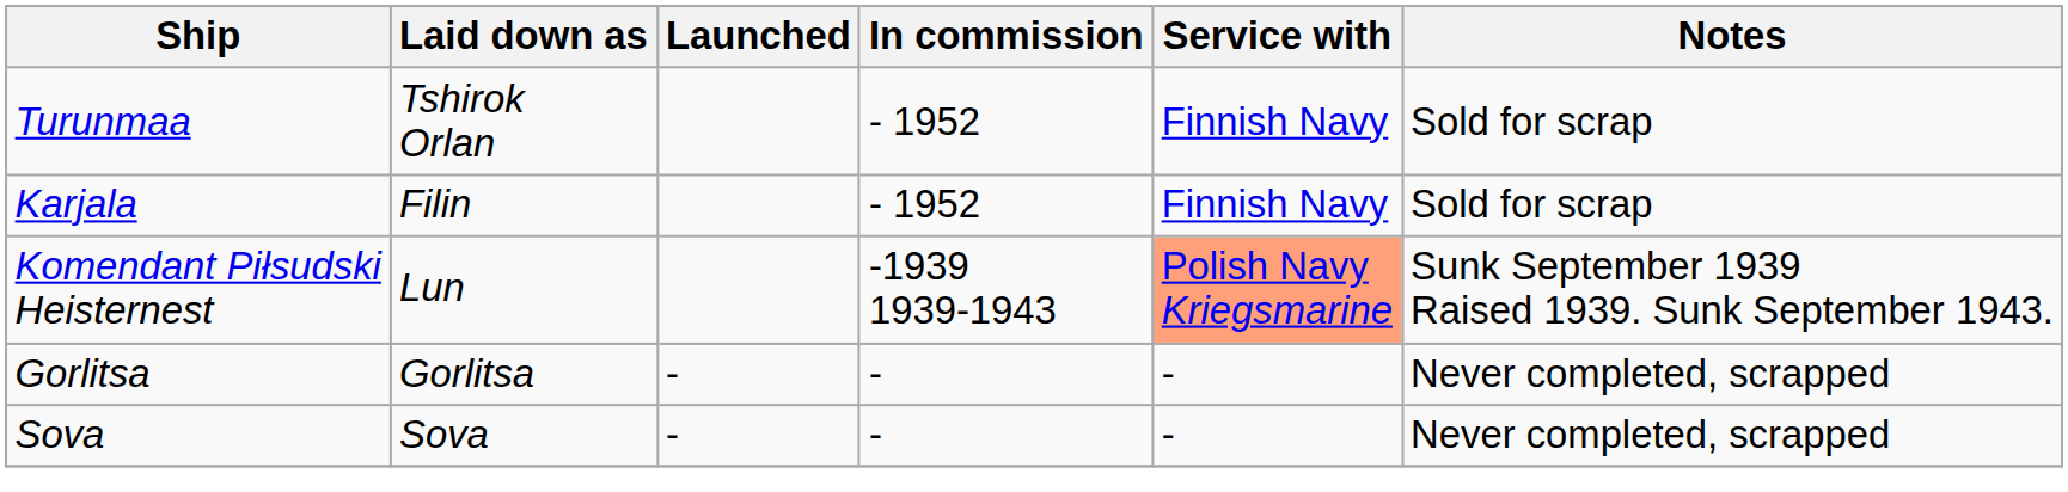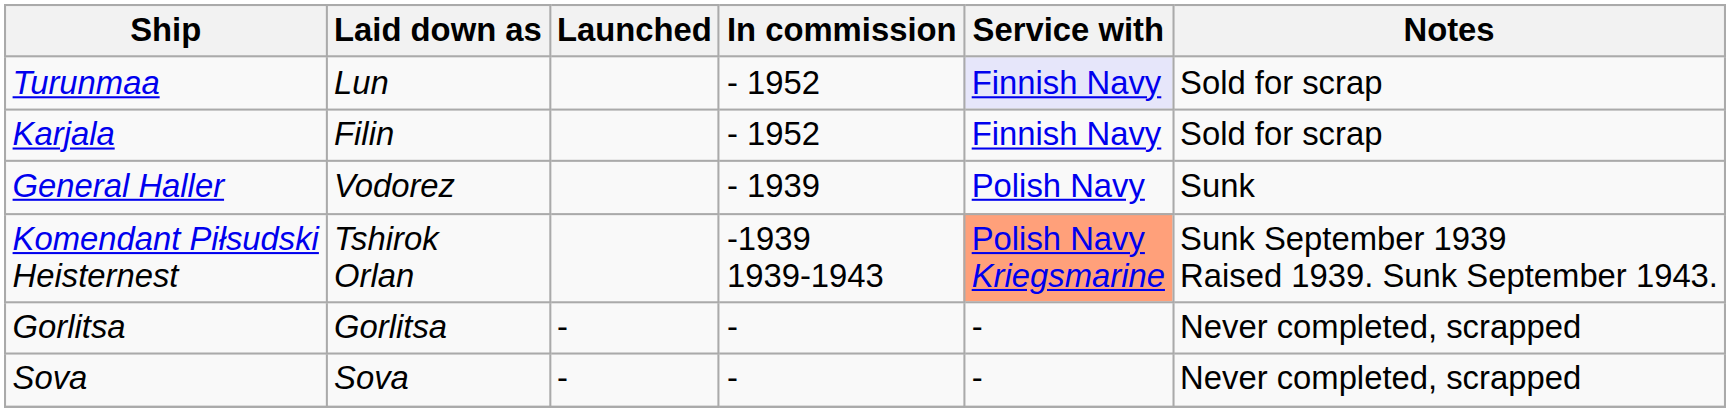Turunmaa | Laid down as: Tshirok Orlan -> Lun
Turunmaa | Service with: no background -> lavender background
+ row: General Haller | Vodorez | - 1939 | Polish Navy | Sunk
Komendant Piłsudski Heisternest | Laid down as: Lun -> Tshirok Orlan
